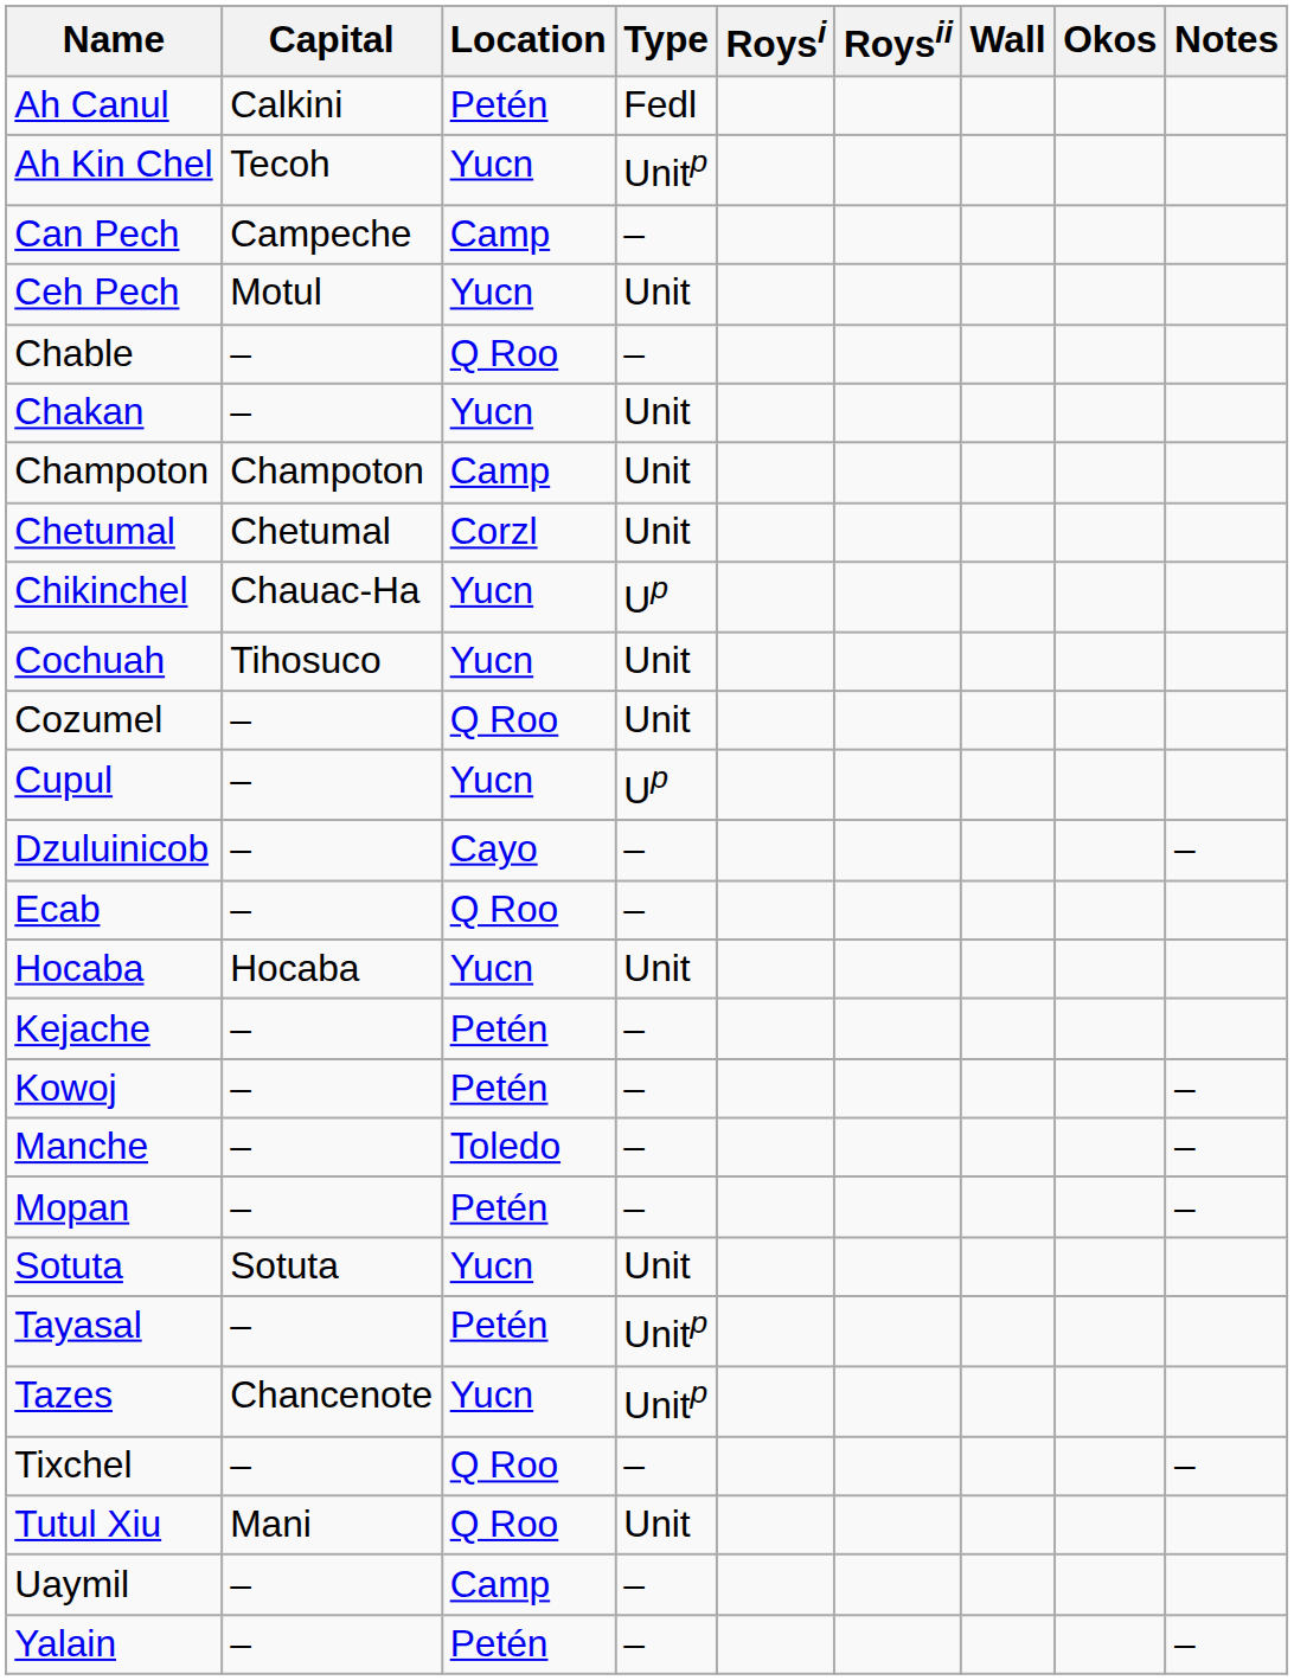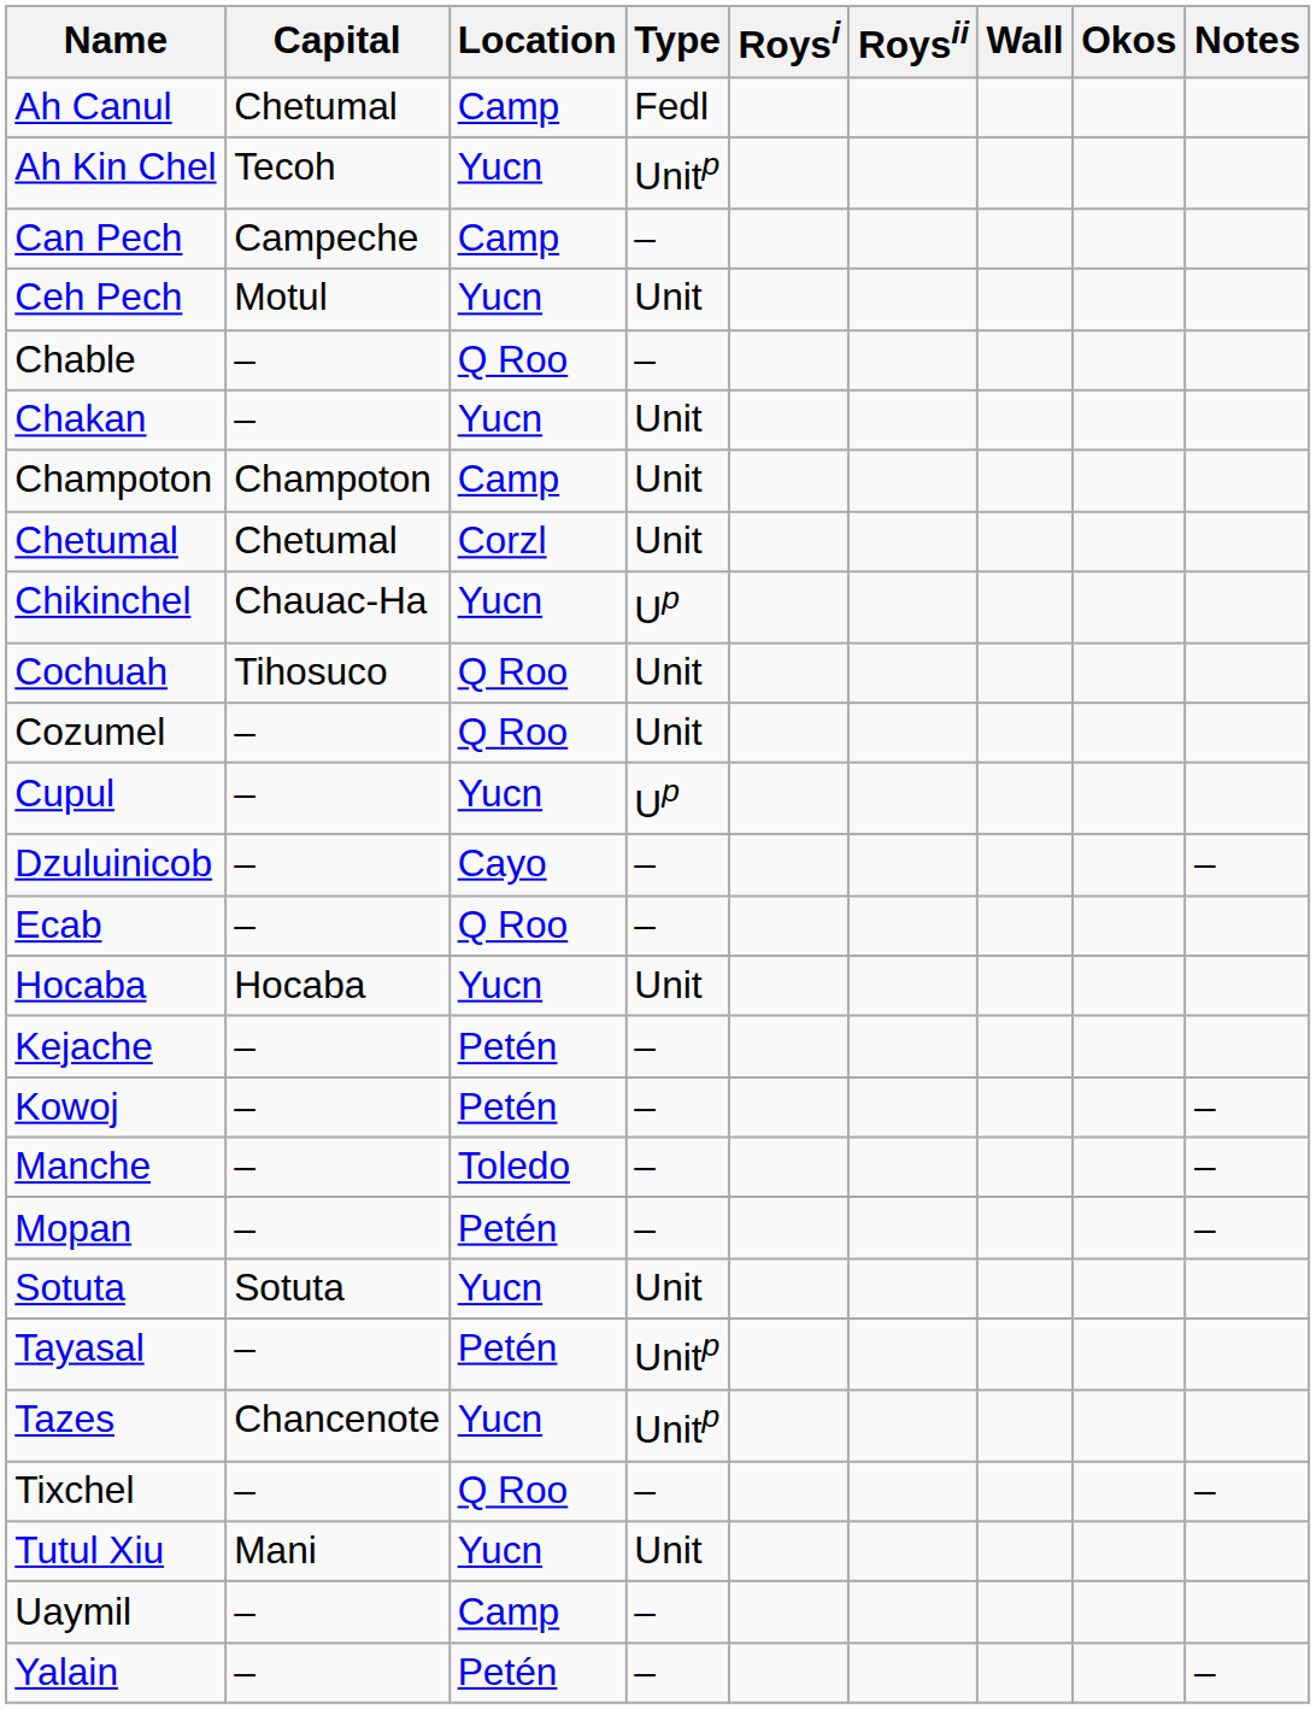Ah Canul | Capital: Calkini -> Chetumal
Ah Canul | Location: Petén -> Camp
Cochuah | Location: Yucn -> Q Roo
Tutul Xiu | Location: Q Roo -> Yucn
